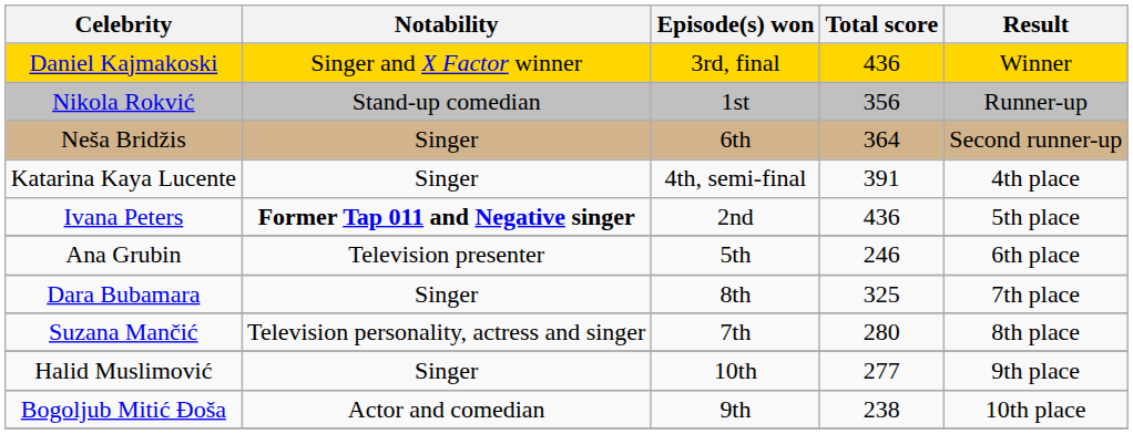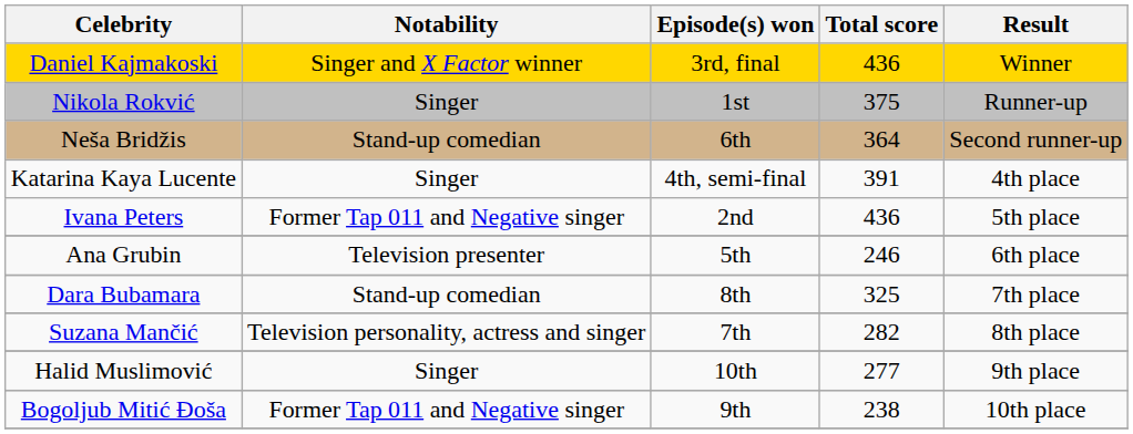Nikola Rokvić | Notability: Stand-up comedian -> Singer
Nikola Rokvić | Total score: 356 -> 375
Neša Bridžis | Notability: Singer -> Stand-up comedian
Ivana Peters | Notability: bold -> normal
Dara Bubamara | Notability: Singer -> Stand-up comedian
Suzana Mančić | Total score: 280 -> 282
Bogoljub Mitić Đoša | Notability: Actor and comedian -> Former Tap 011 and Negative singer
